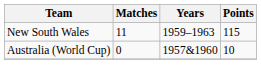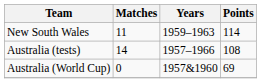New South Wales | Points: 115 -> 114
+ row: Australia (tests) | 14 | 1957–1966 | 108
Australia (World Cup) | Points: 10 -> 69
